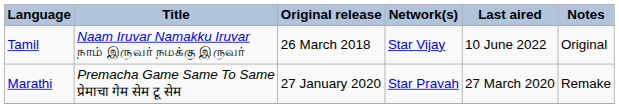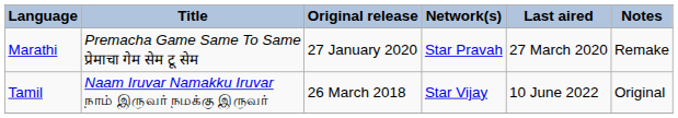rows swapped: Tamil <-> Marathi
